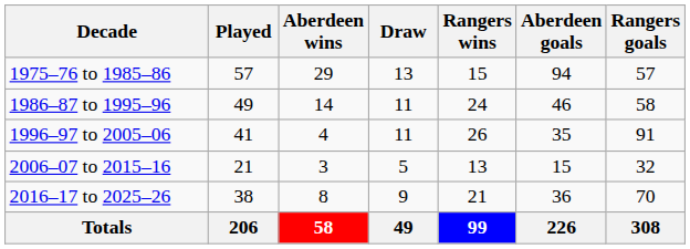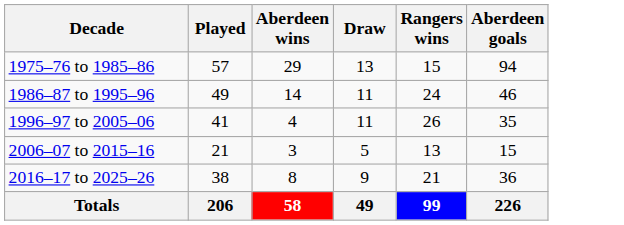- column: Rangers goals | 57 | 58 | 91 | 32 | 70 | 308
